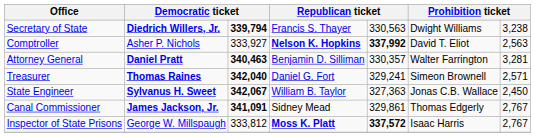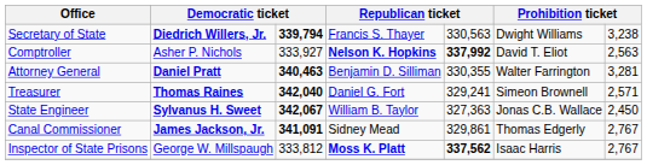Attorney General | column 5: 330,357 -> 330,355
Inspector of State Prisons | column 5: 337,572 -> 337,562
